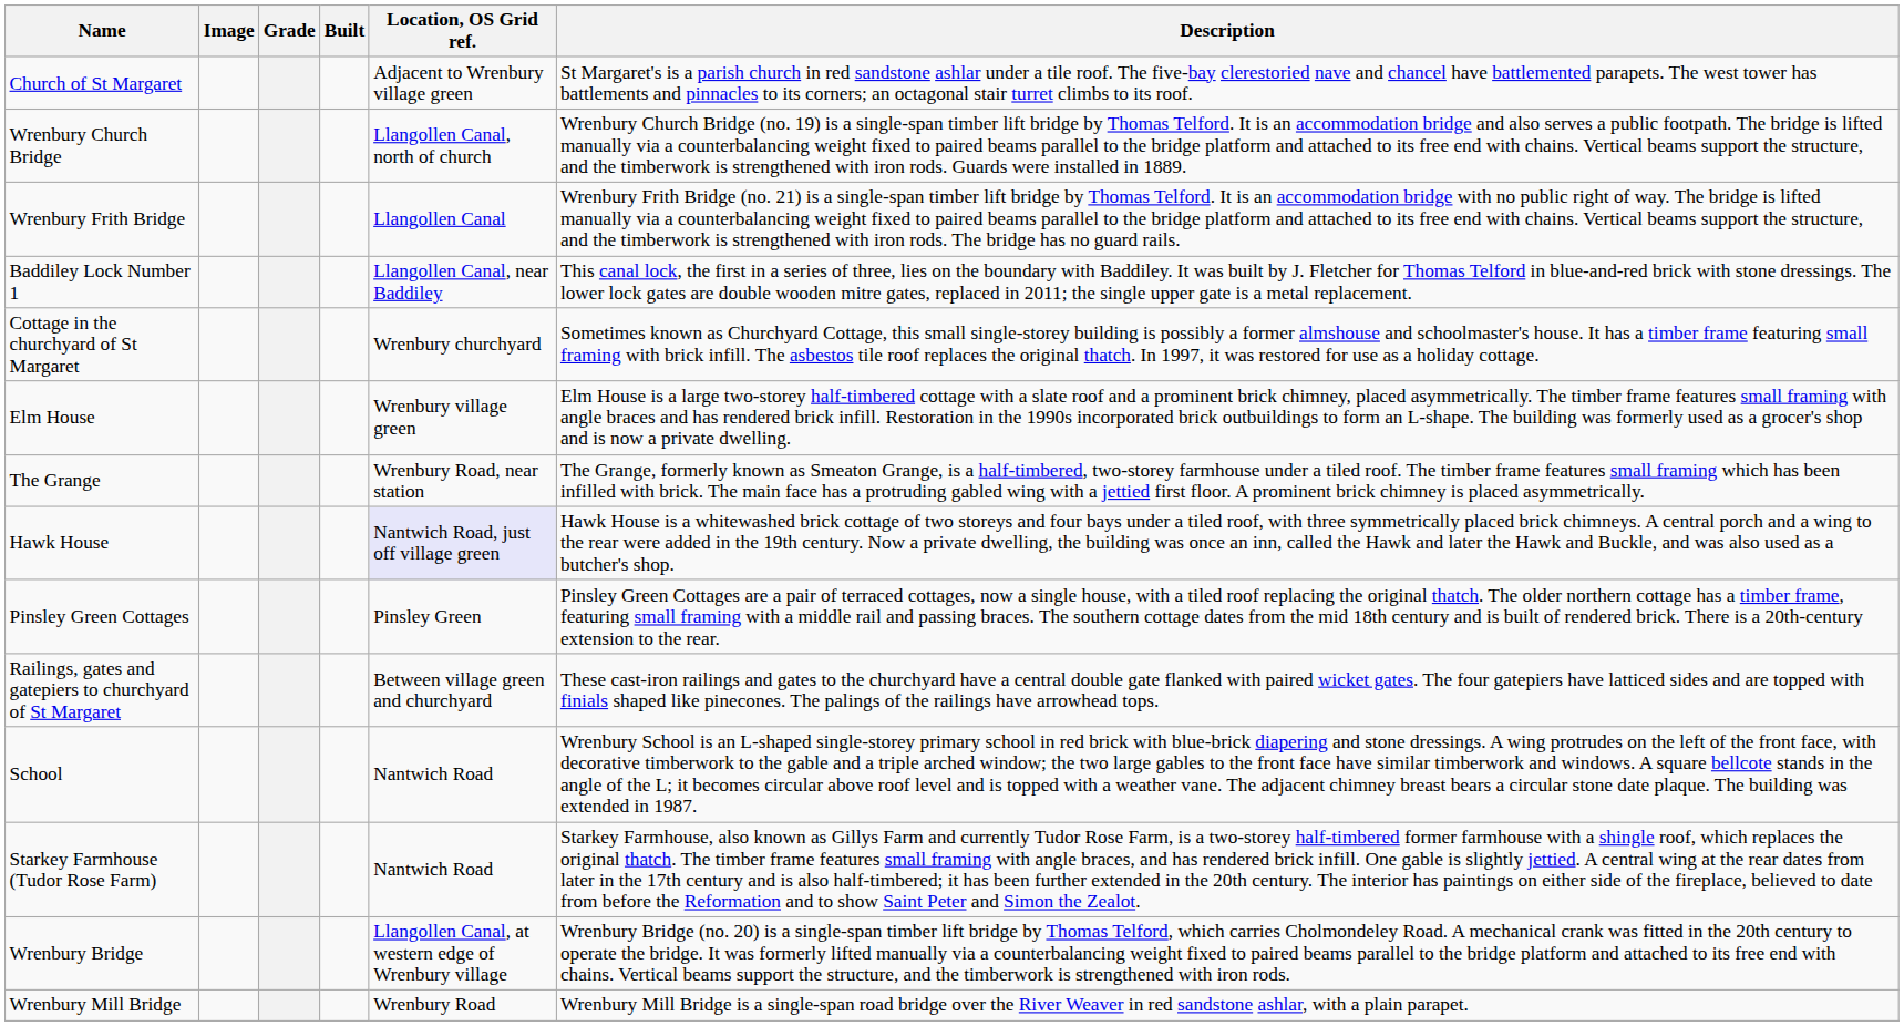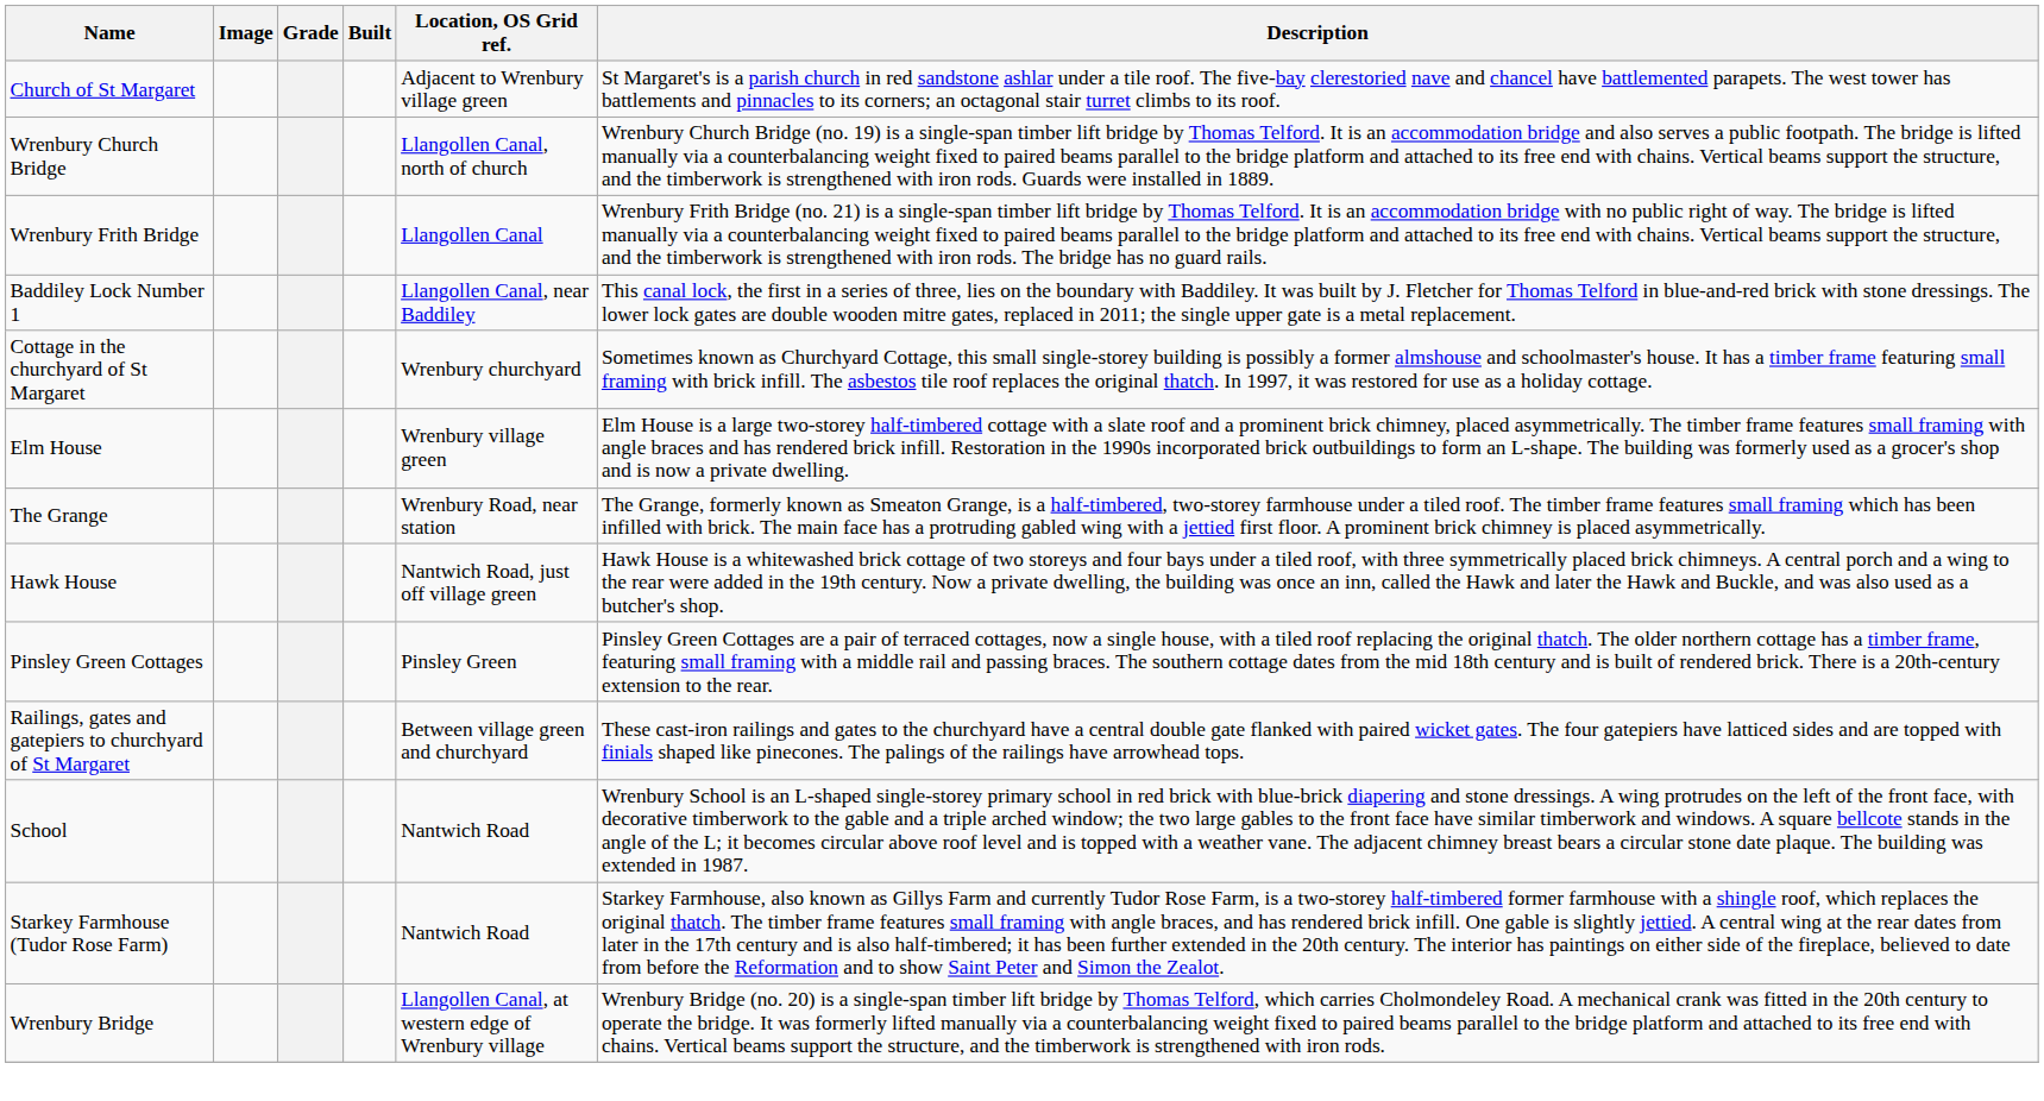Hawk House | Location, OS Grid ref.: lavender background -> no background
- row: Wrenbury Mill Bridge | Wrenbury Road | Wrenbury Mill Bridge is a single-span road bridge over the River Weaver in red sandstone ashlar, with a plain parapet.
